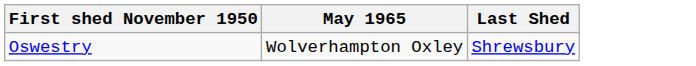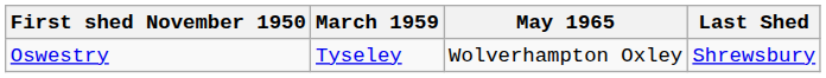+ column: March 1959 | Tyseley
